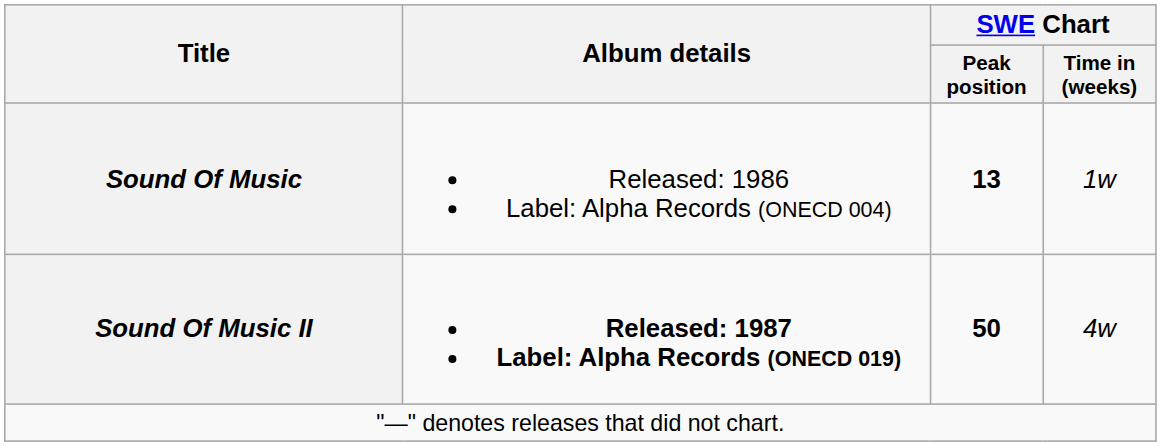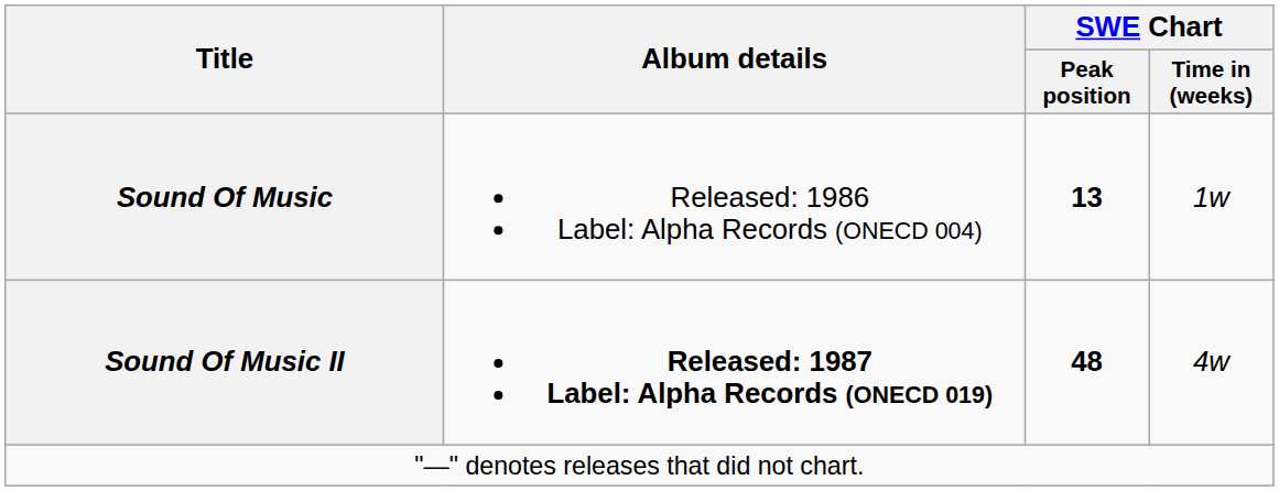Sound Of Music II | SWE Chart / Peak position: 50 -> 48
